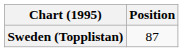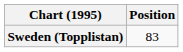Sweden (Topplistan) | Position: 87 -> 83
